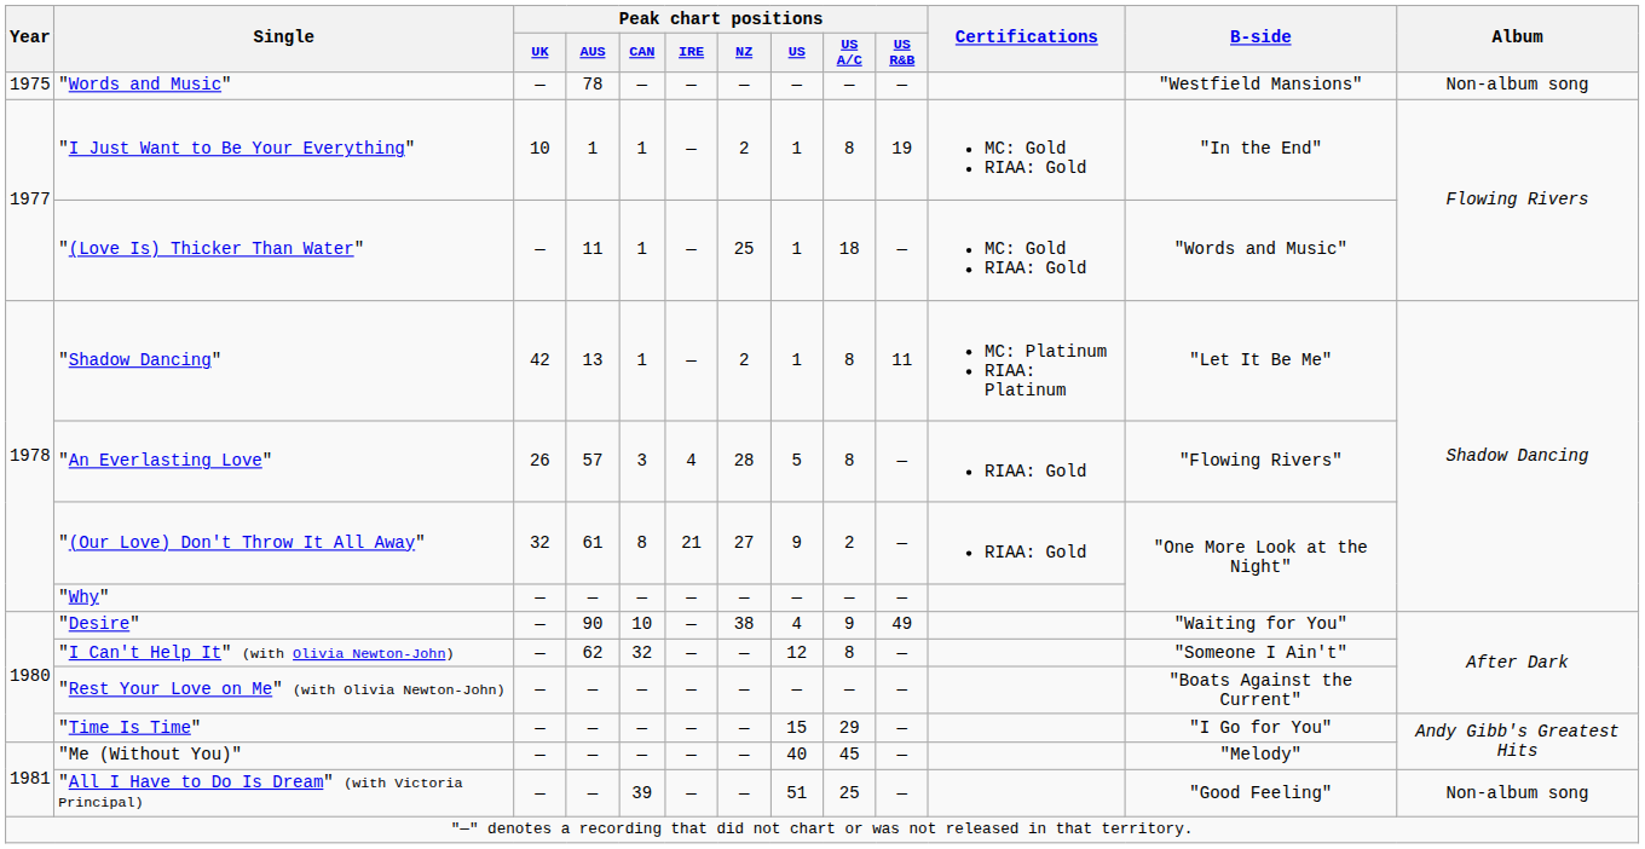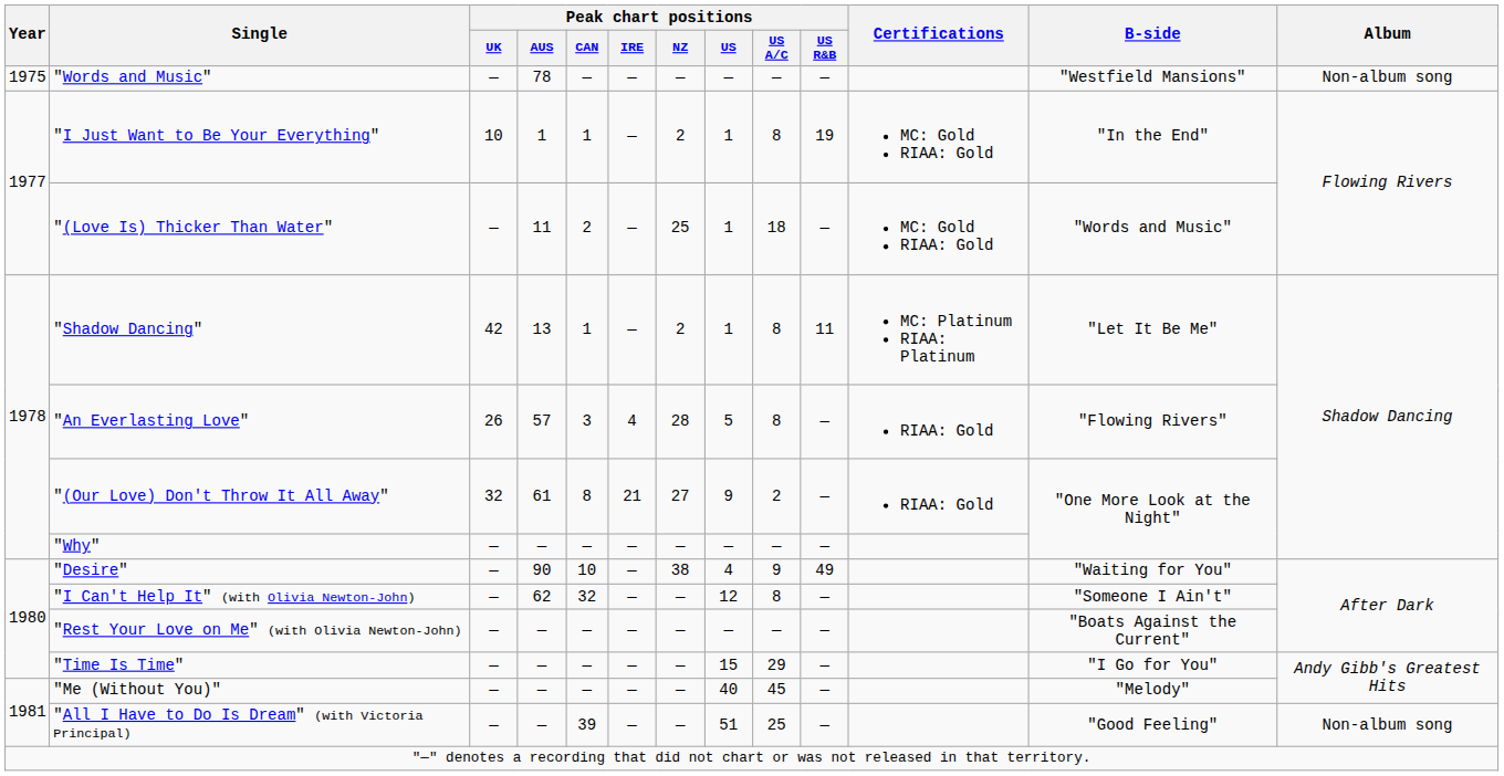"(Love Is) Thicker Than Water" | Peak chart positions / CAN: 1 -> 2
